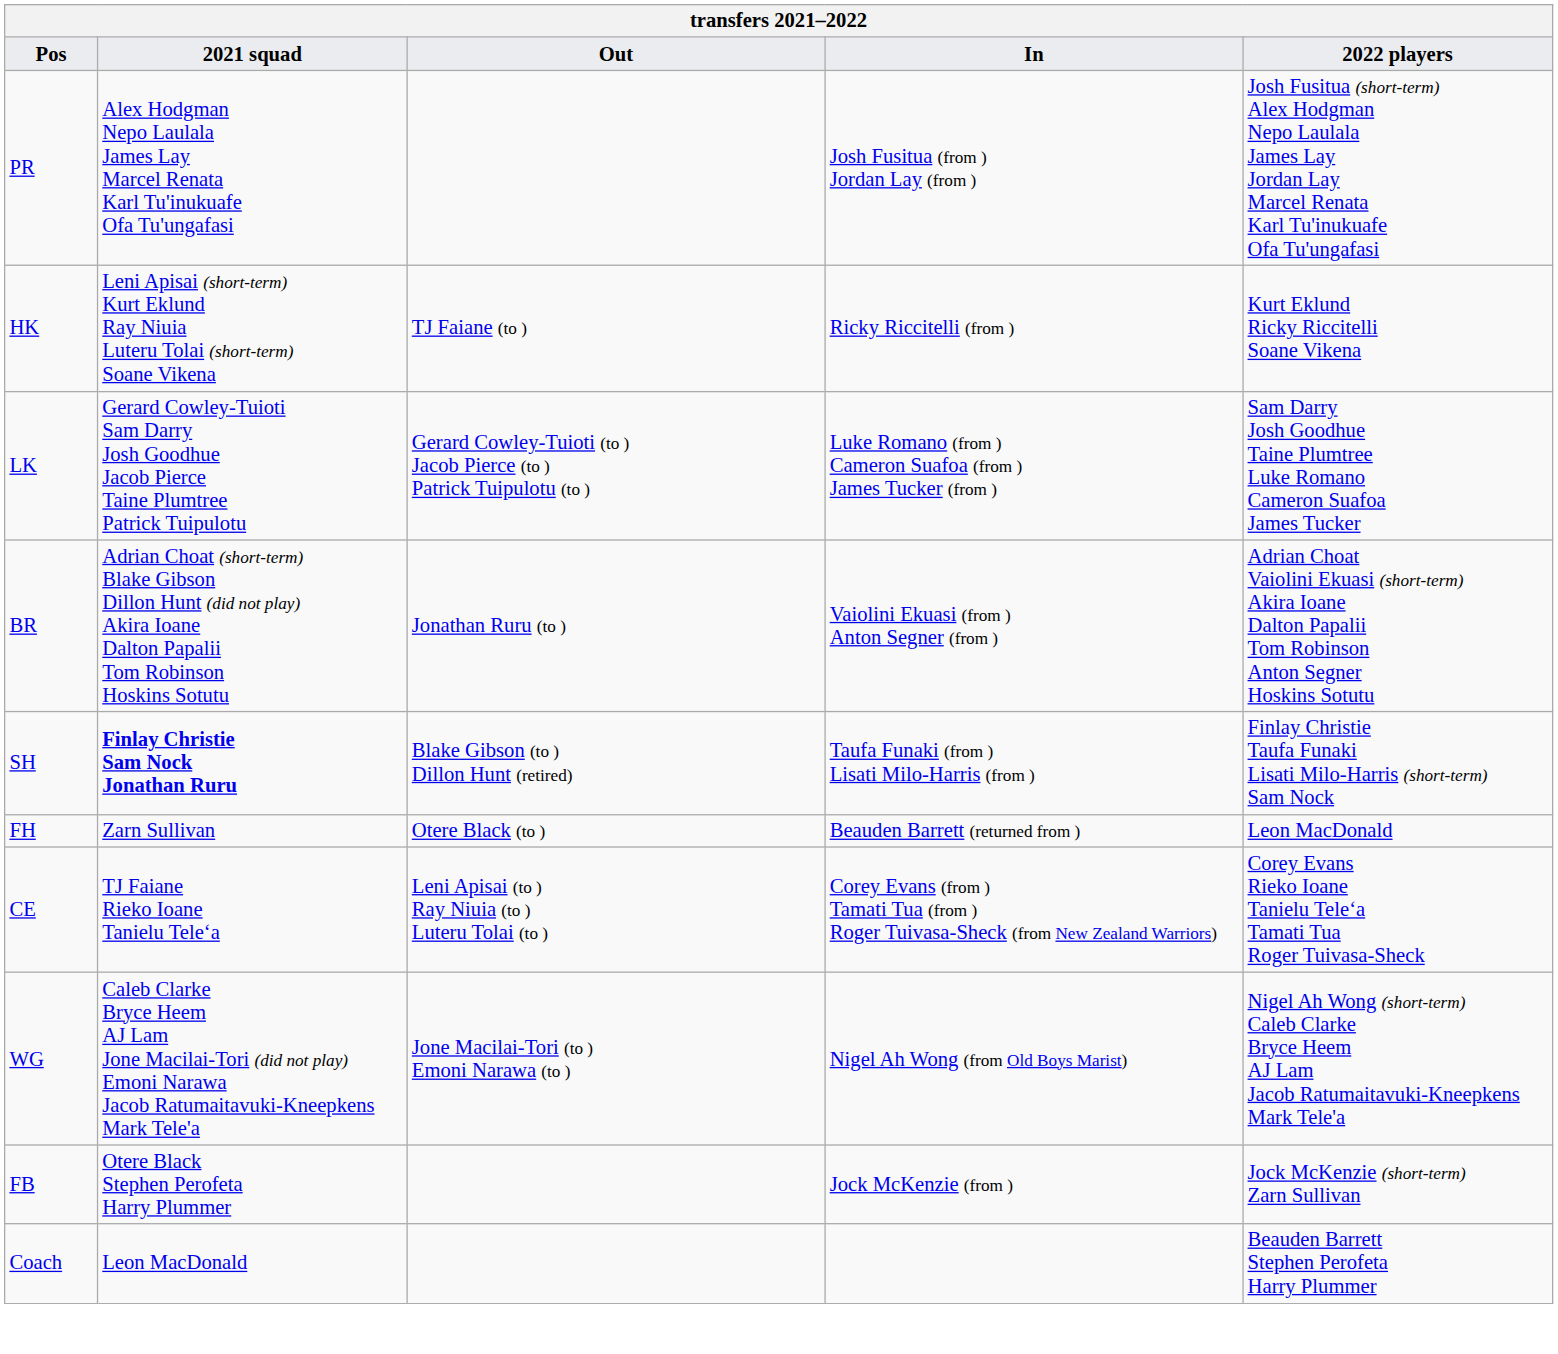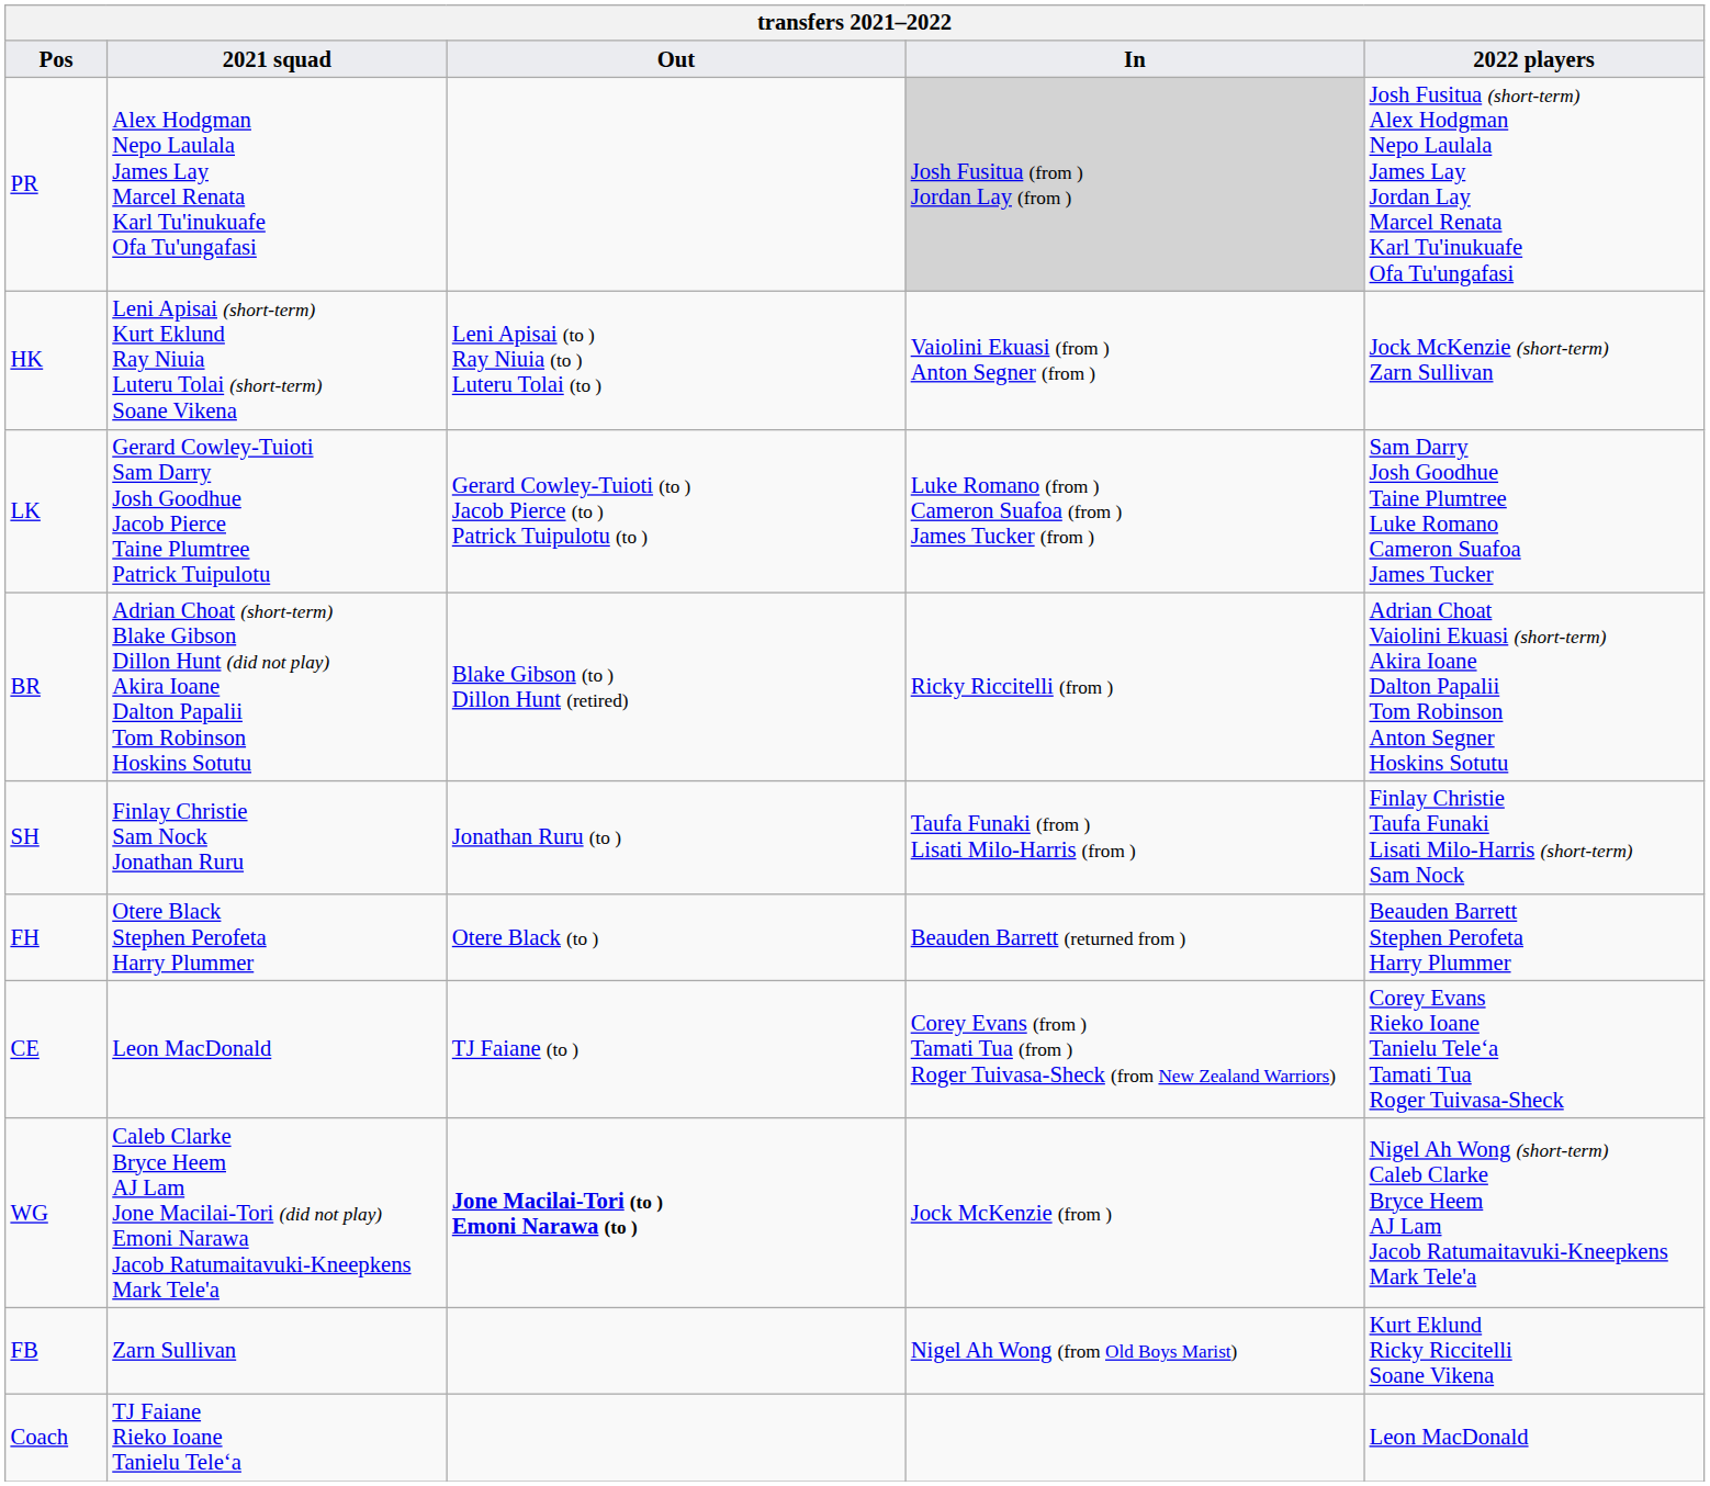PR | In: no background -> lightgrey background
HK | Out: TJ Faiane (to ) -> Leni Apisai (to ) Ray Niuia (to ) Luteru Tolai (to )
HK | In: Ricky Riccitelli (from ) -> Vaiolini Ekuasi (from ) Anton Segner (from )
HK | 2022 players: Kurt Eklund Ricky Riccitelli Soane Vikena -> Jock McKenzie (short-term) Zarn Sullivan
BR | Out: Jonathan Ruru (to ) -> Blake Gibson (to ) Dillon Hunt (retired)
BR | In: Vaiolini Ekuasi (from ) Anton Segner (from ) -> Ricky Riccitelli (from )
SH | 2021 squad: bold -> normal
SH | Out: Blake Gibson (to ) Dillon Hunt (retired) -> Jonathan Ruru (to )
FH | 2021 squad: Zarn Sullivan -> Otere Black Stephen Perofeta Harry Plummer
FH | 2022 players: Leon MacDonald -> Beauden Barrett Stephen Perofeta Harry Plummer
CE | 2021 squad: TJ Faiane Rieko Ioane Tanielu Teleʻa -> Leon MacDonald
CE | Out: Leni Apisai (to ) Ray Niuia (to ) Luteru Tolai (to ) -> TJ Faiane (to )
WG | Out: normal -> bold
WG | In: Nigel Ah Wong (from Old Boys Marist) -> Jock McKenzie (from )
FB | 2021 squad: Otere Black Stephen Perofeta Harry Plummer -> Zarn Sullivan
FB | In: Jock McKenzie (from ) -> Nigel Ah Wong (from Old Boys Marist)
FB | 2022 players: Jock McKenzie (short-term) Zarn Sullivan -> Kurt Eklund Ricky Riccitelli Soane Vikena
Coach | 2021 squad: Leon MacDonald -> TJ Faiane Rieko Ioane Tanielu Teleʻa
Coach | 2022 players: Beauden Barrett Stephen Perofeta Harry Plummer -> Leon MacDonald
